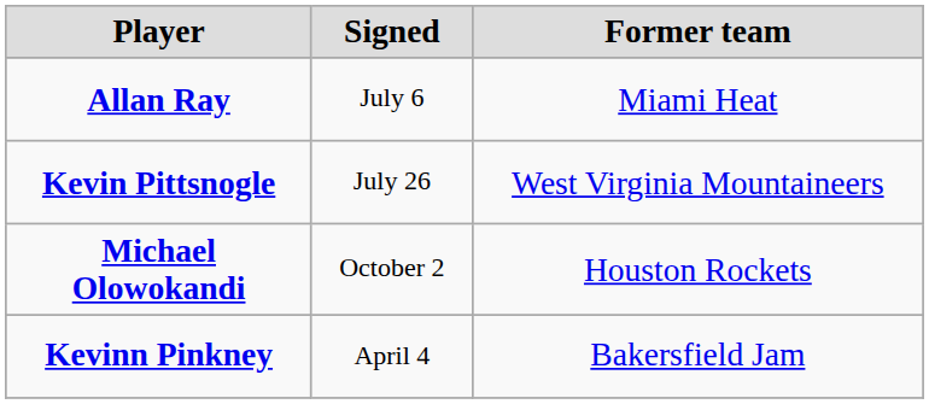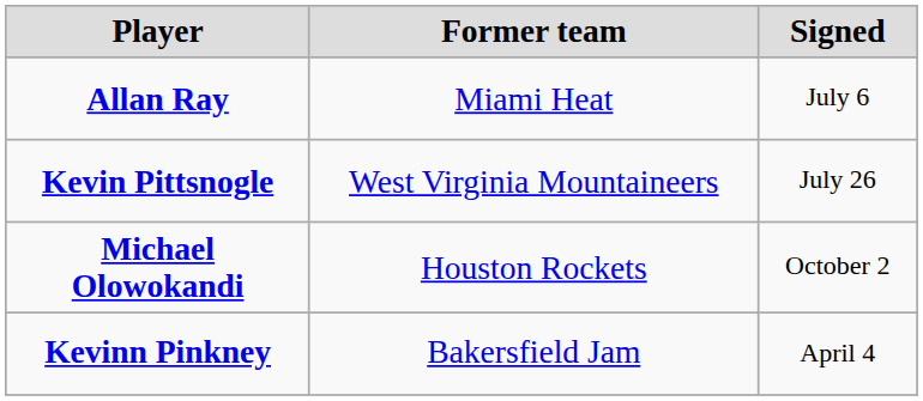columns swapped: Signed <-> Former team
